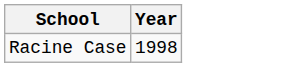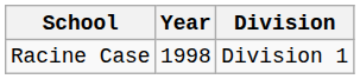+ column: Division | Division 1
